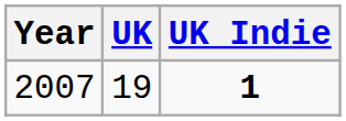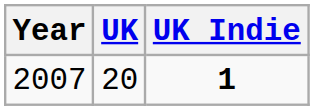2007 | UK: 19 -> 20
